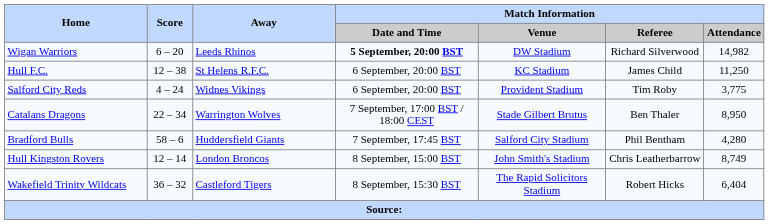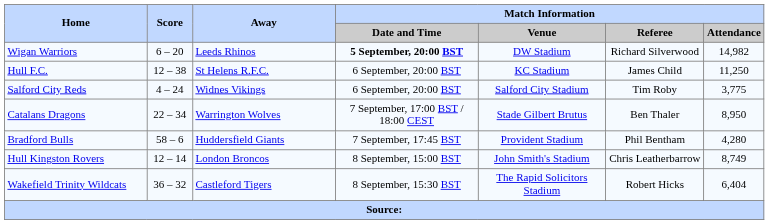Salford City Reds | Match Information / Venue: Provident Stadium -> Salford City Stadium
Bradford Bulls | Match Information / Venue: Salford City Stadium -> Provident Stadium
